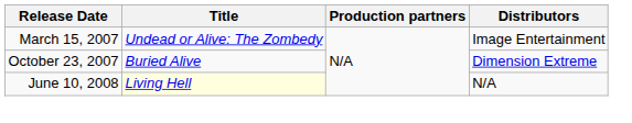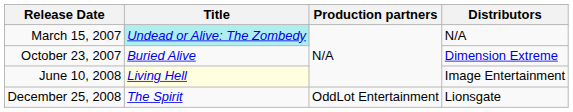March 15, 2007 | Title: no background -> paleturquoise background
March 15, 2007 | Distributors: Image Entertainment -> N/A
June 10, 2008 | Distributors: N/A -> Image Entertainment
+ row: December 25, 2008 | The Spirit | OddLot Entertainment | Lionsgate
